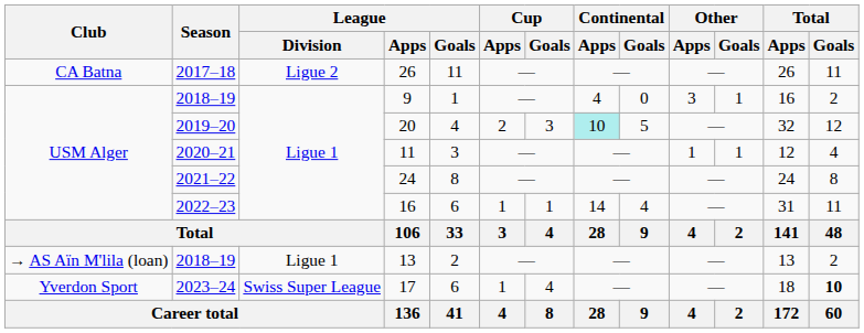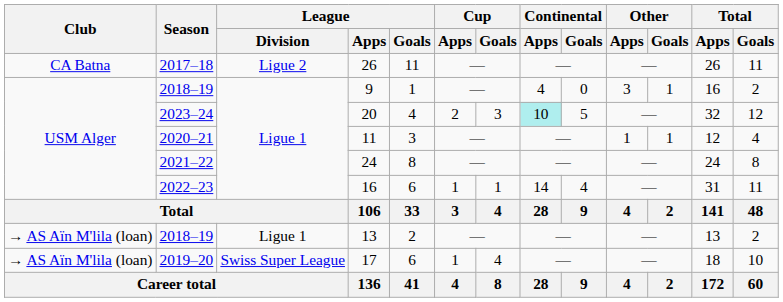20 | Season: 2019–20 -> 2023–24
17 | Club: Yverdon Sport -> → AS Aïn M'lila (loan)
17 | Season: 2023–24 -> 2019–20
17 | Total / Goals: bold -> normal
